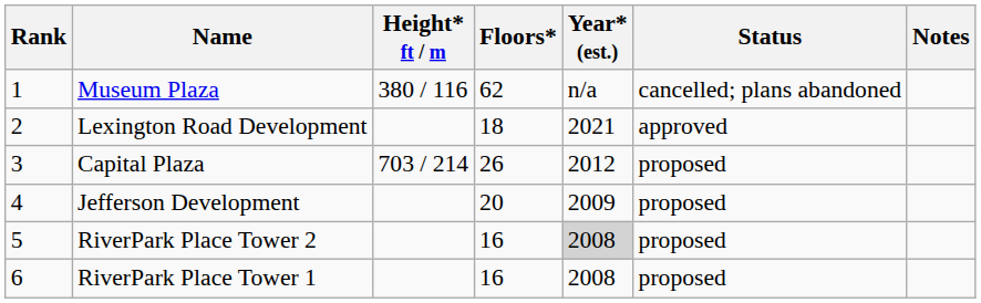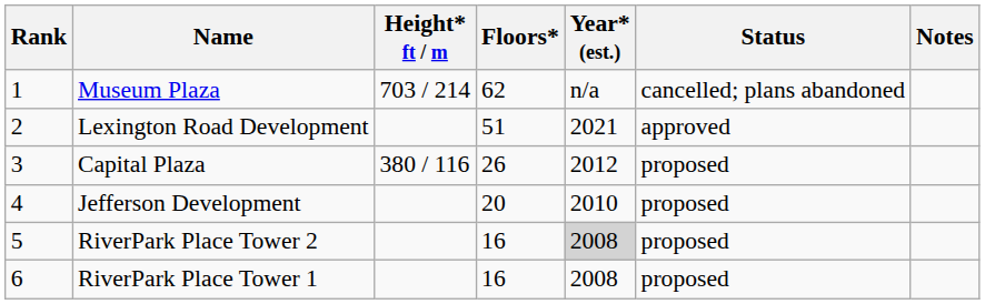Museum Plaza | Height* ft / m: 380 / 116 -> 703 / 214
Lexington Road Development | Floors*: 18 -> 51
Capital Plaza | Height* ft / m: 703 / 214 -> 380 / 116
Jefferson Development | Year* (est.): 2009 -> 2010
